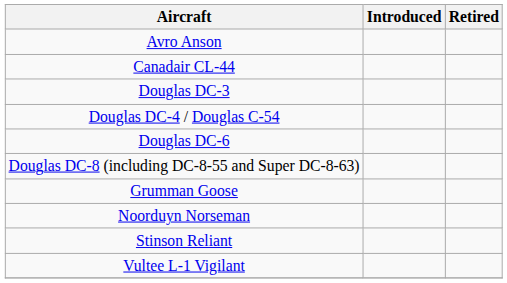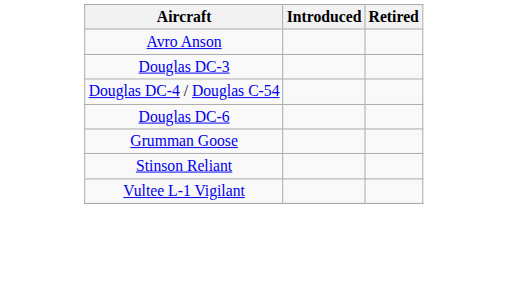- row: Canadair CL-44
- row: Douglas DC-8 (including DC-8-55 and Super DC-8-63)
- row: Noorduyn Norseman
